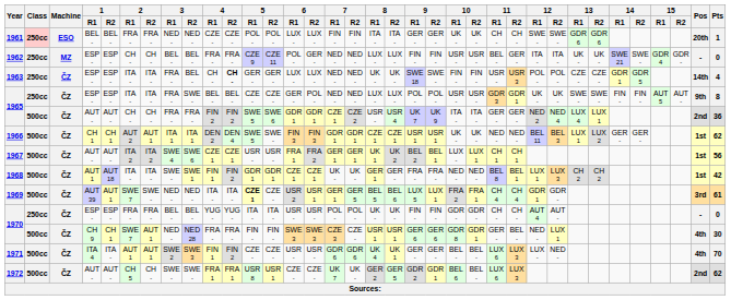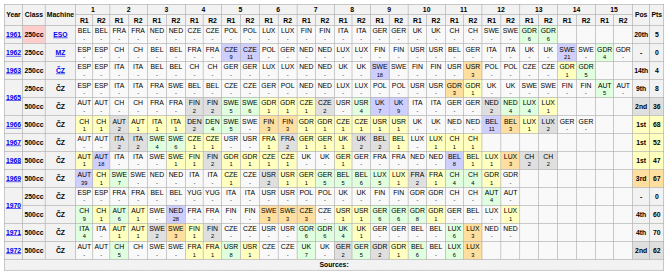1961 | Pts: 1 -> 5
1963 | 3 / R1: FRA - -> BEL -
1963 | 4 / R2: bold -> normal
1966 | Pts: 62 -> 68
1967 | Pts: 56 -> 52
1968 | Pts: 42 -> 47
1969 | 1 / R2: AUT 1 -> CH 1
1969 | 5 / R1: bold -> normal
1969 | Pts: 61 -> 67
1970 / CH 9 | 2 / R1: SWE 7 -> AUT 6
1970 / CH 9 | 3 / R1: NED - -> SWE -
1970 / CH 9 | 12 / R1: NED - -> LUX -
1970 / CH 9 | Pts: 30 -> 60
1971 | 12 / R1: LUX - -> NED -
